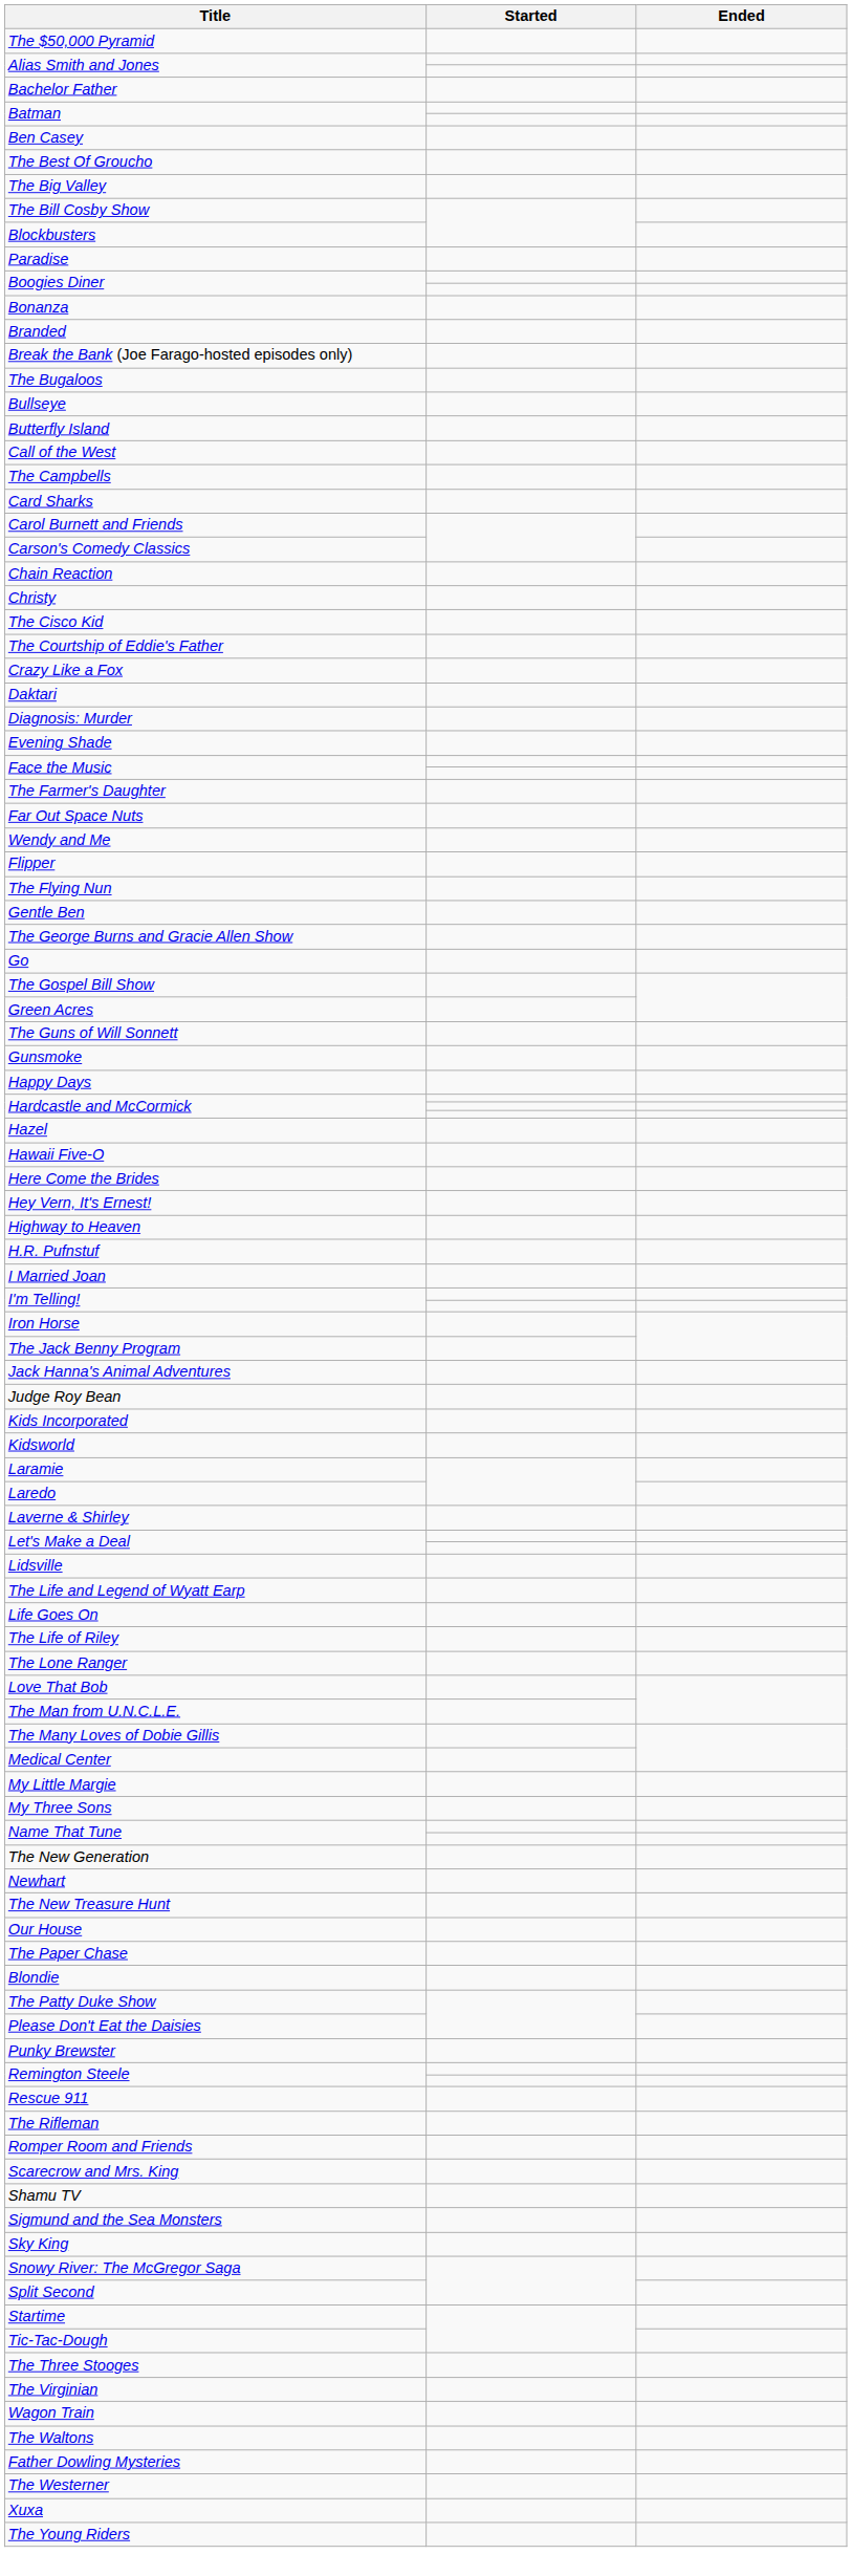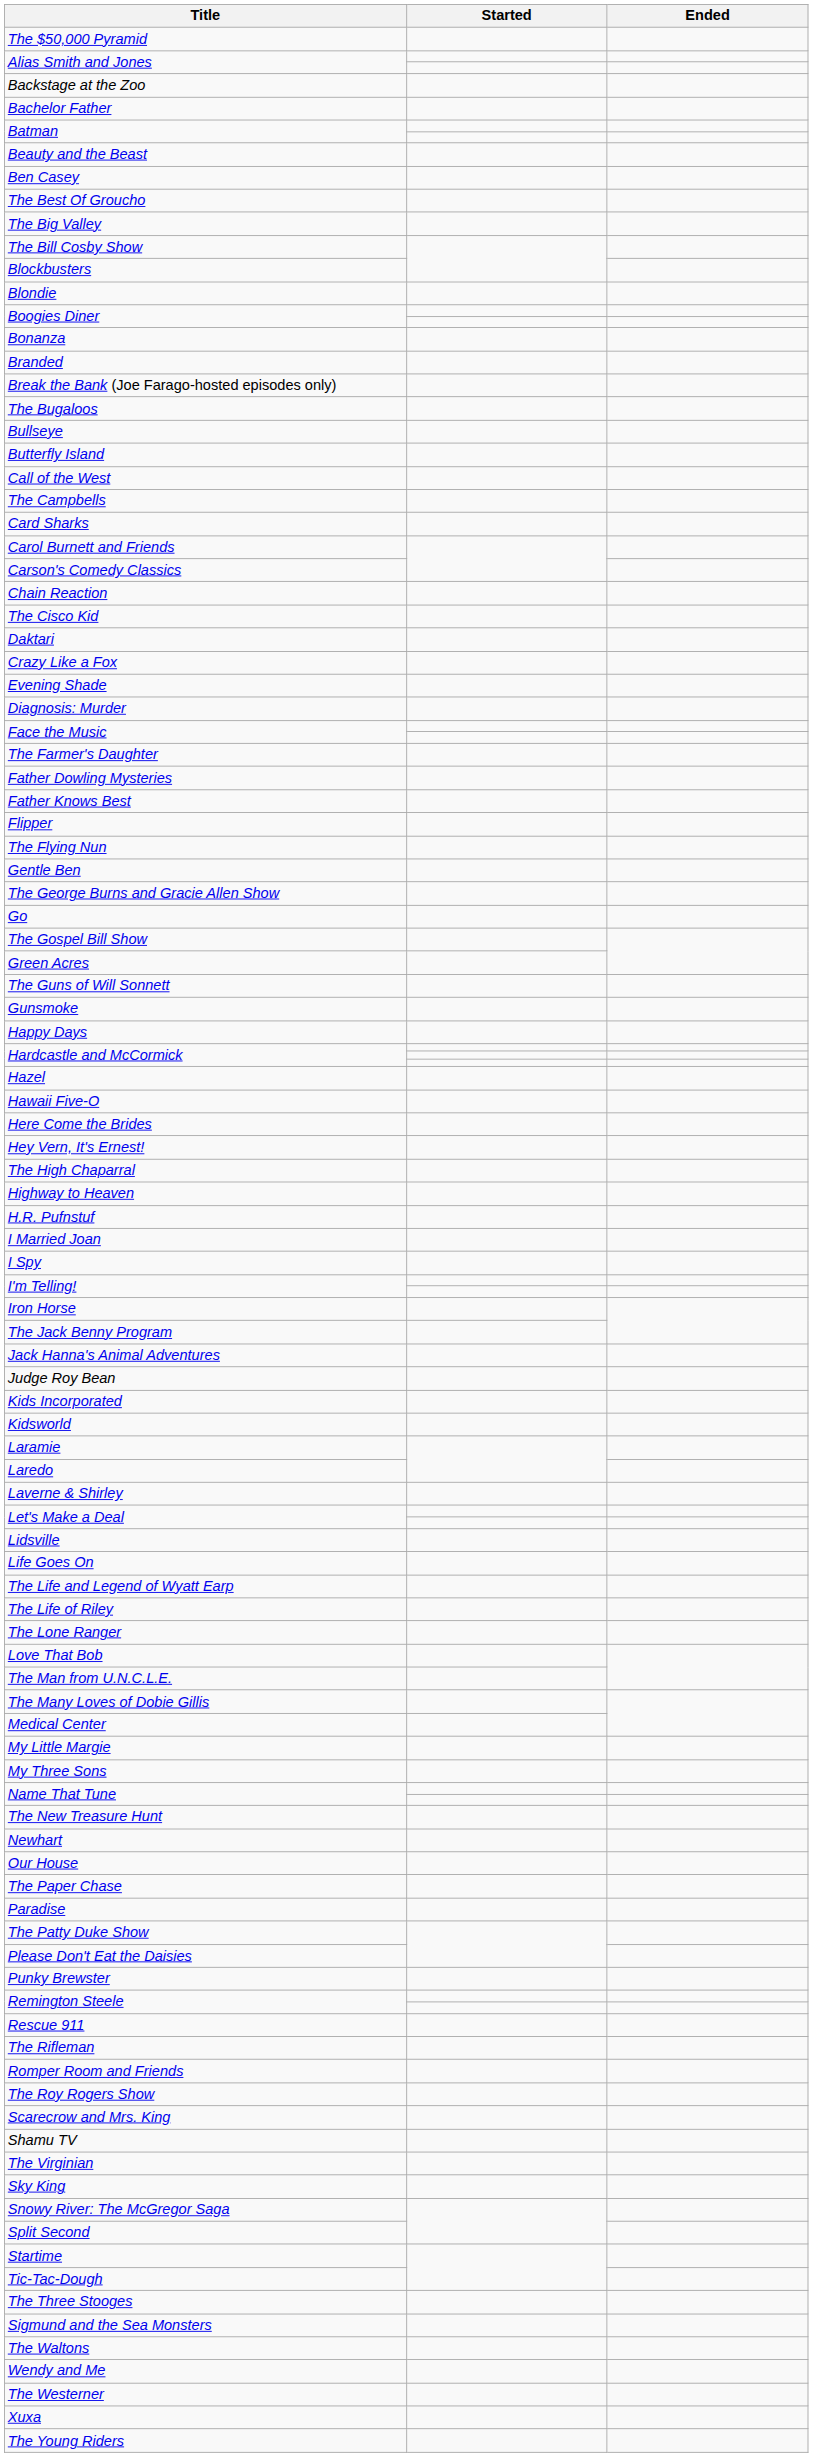+ row: Backstage at the Zoo
+ row: Beauty and the Beast
rows swapped: Blondie <-> Paradise
- row: Christy
- row: The Courtship of Eddie's Father
rows swapped: Crazy Like a Fox <-> Daktari
rows swapped: Diagnosis: Murder <-> Evening Shade
- row: Far Out Space Nuts
rows swapped: Father Dowling Mysteries <-> Wendy and Me
+ row: Father Knows Best
+ row: The High Chaparral
+ row: I Spy
rows swapped: The Life and Legend of Wyatt Earp <-> Life Goes On
- row: The New Generation
rows swapped: The New Treasure Hunt <-> Newhart
+ row: The Roy Rogers Show
rows swapped: Sigmund and the Sea Monsters <-> The Virginian
- row: Wagon Train
